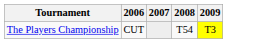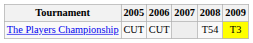+ column: 2005 | CUT
